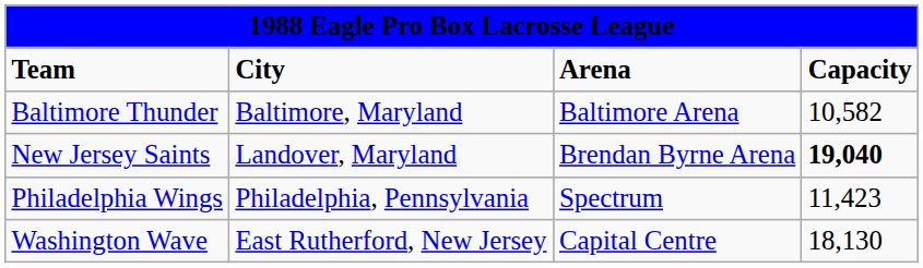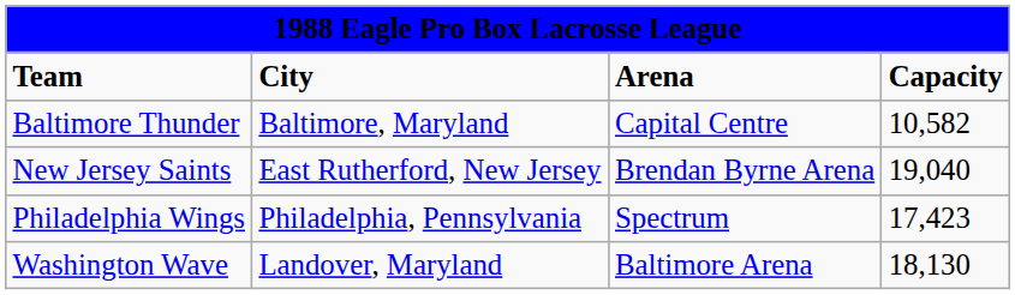Baltimore Thunder | column 3: Baltimore Arena -> Capital Centre
New Jersey Saints | column 2: Landover, Maryland -> East Rutherford, New Jersey
New Jersey Saints | column 4: bold -> normal
Philadelphia Wings | column 4: 11,423 -> 17,423
Washington Wave | column 2: East Rutherford, New Jersey -> Landover, Maryland
Washington Wave | column 3: Capital Centre -> Baltimore Arena
